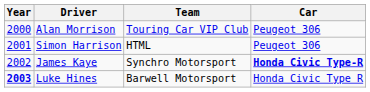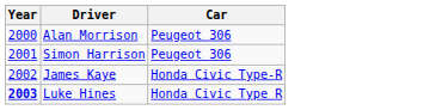- column: Team | Touring Car VIP Club | HTML | Synchro Motorsport | Barwell Motorsport
James Kaye | Car: bold -> normal
